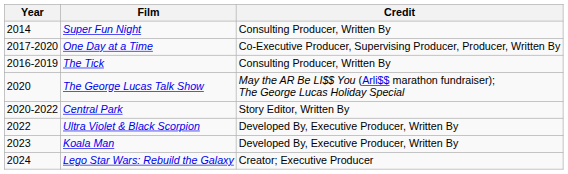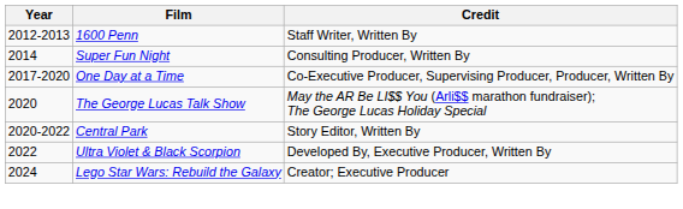+ row: 2012-2013 | 1600 Penn | Staff Writer, Written By
- row: 2016-2019 | The Tick | Consulting Producer, Written By
- row: 2023 | Koala Man | Developed By, Executive Producer, Written By
